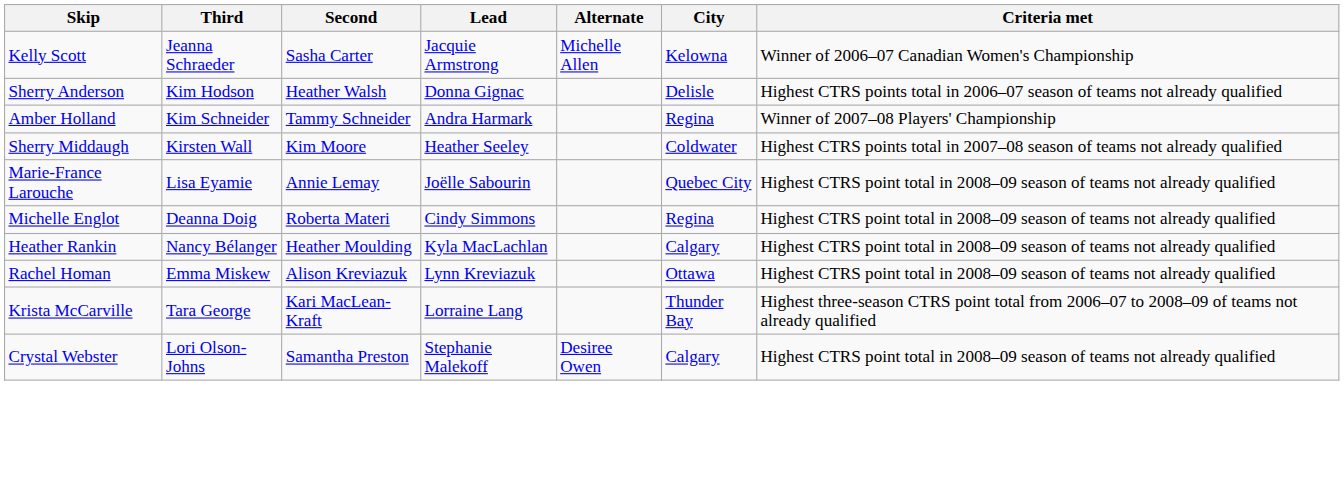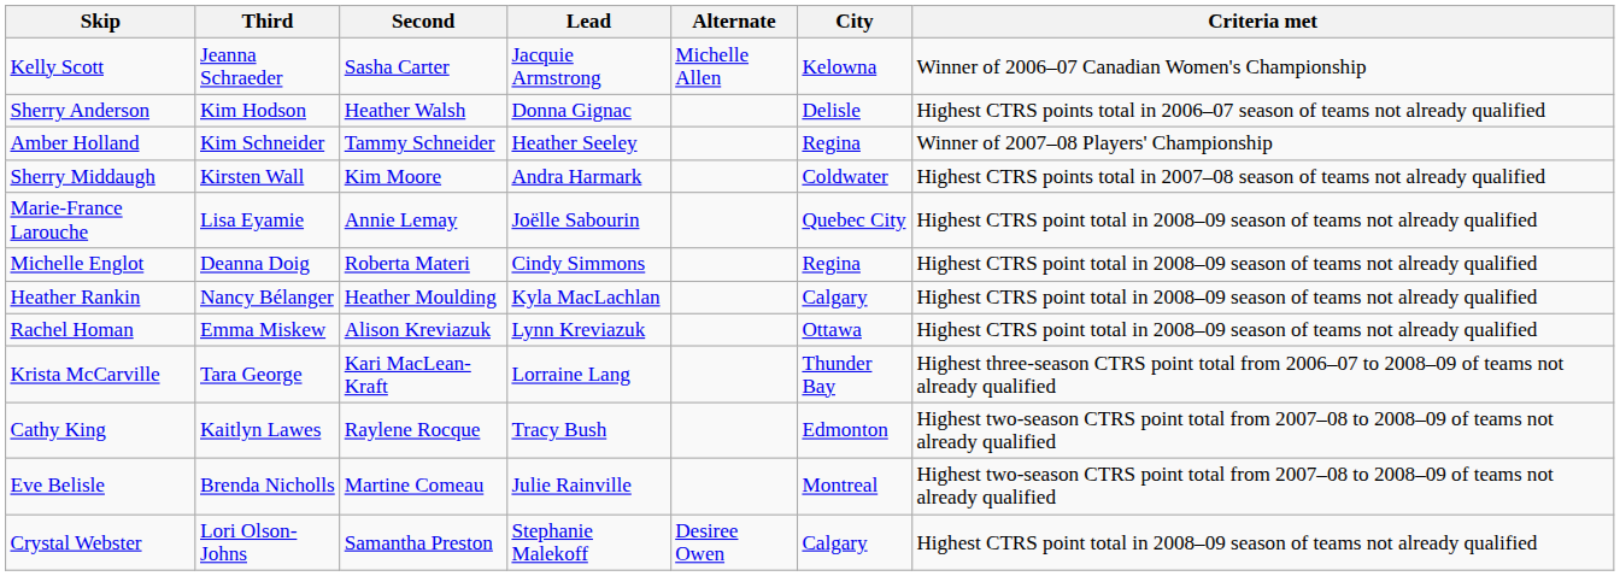Amber Holland | Lead: Andra Harmark -> Heather Seeley
Sherry Middaugh | Lead: Heather Seeley -> Andra Harmark
+ row: Cathy King | Kaitlyn Lawes | Raylene Rocque | Tracy Bush | Edmonton | Highest two-season CTRS point total from 2007–08 to 2008–09 of teams not already qualified
+ row: Eve Belisle | Brenda Nicholls | Martine Comeau | Julie Rainville | Montreal | Highest two-season CTRS point total from 2007–08 to 2008–09 of teams not already qualified
